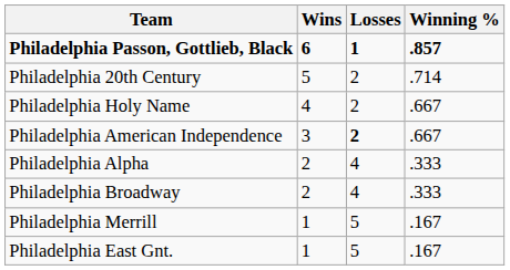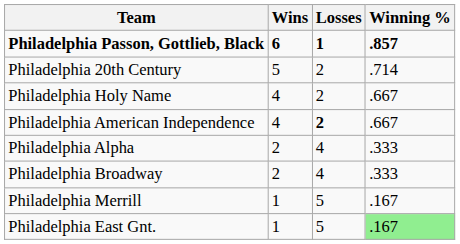Philadelphia American Independence | Wins: 3 -> 4
Philadelphia East Gnt. | Winning %: no background -> lightgreen background
